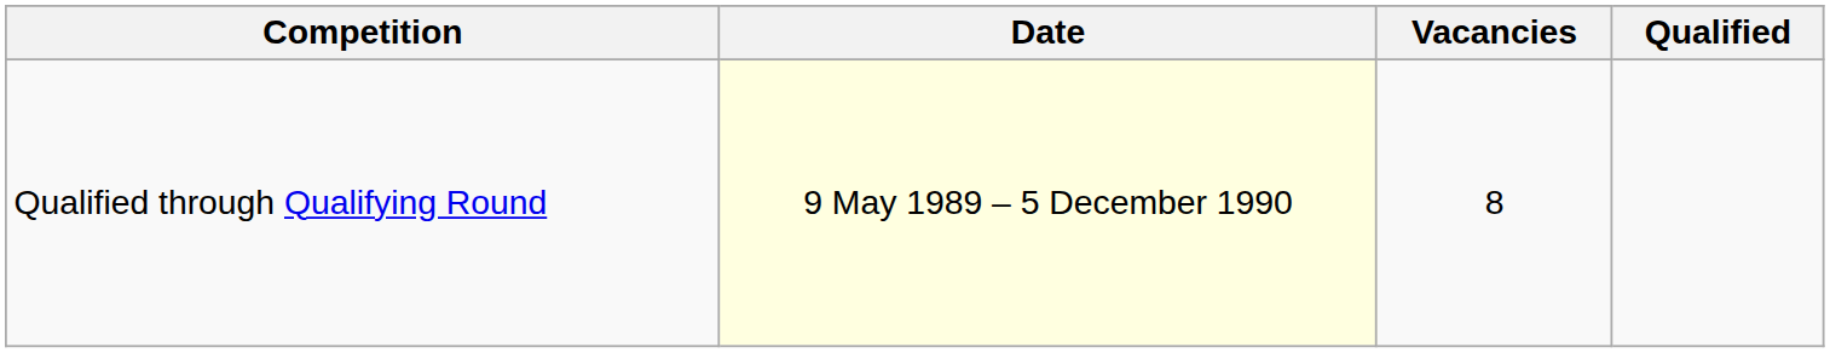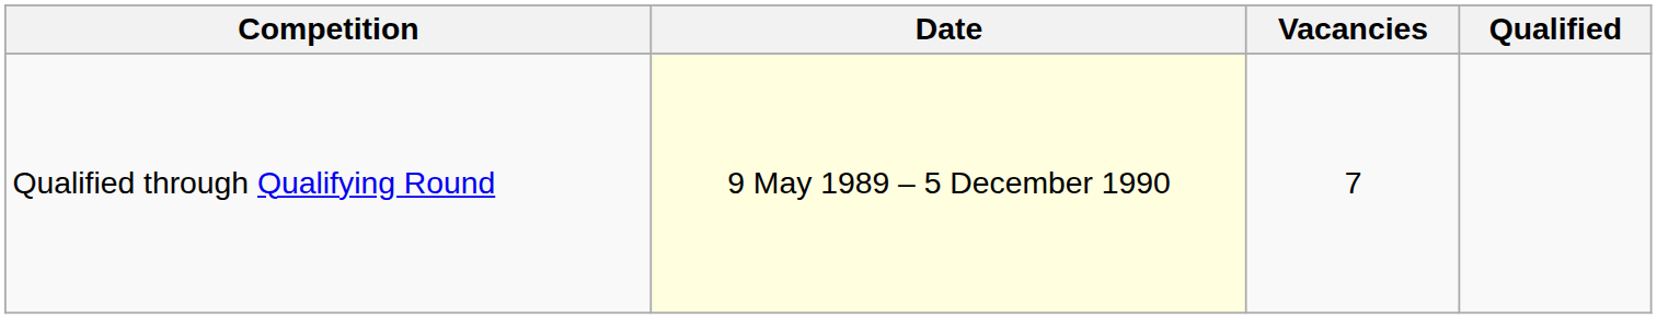Qualified through Qualifying Round | Vacancies: 8 -> 7
